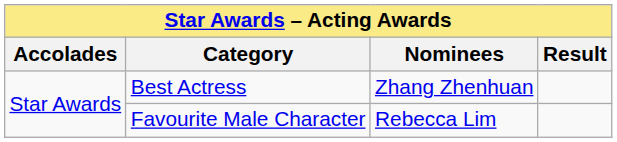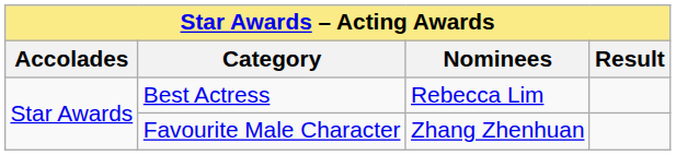Best Actress | Nominees: Zhang Zhenhuan -> Rebecca Lim
Favourite Male Character | Nominees: Rebecca Lim -> Zhang Zhenhuan
